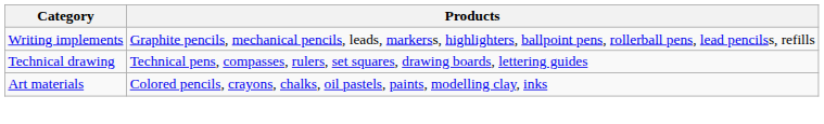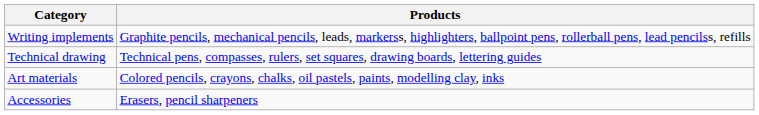+ row: Accessories | Erasers, pencil sharpeners
